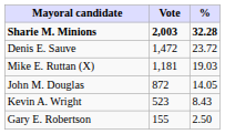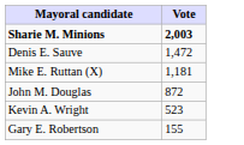- column: % | 32.28 | 23.72 | 19.03 | 14.05 | 8.43 | 2.50
